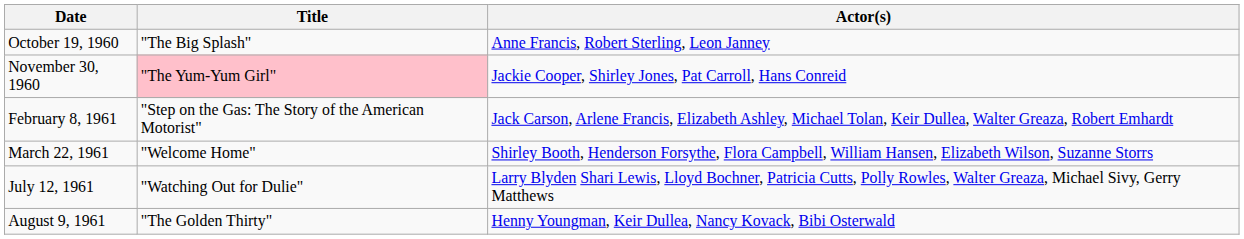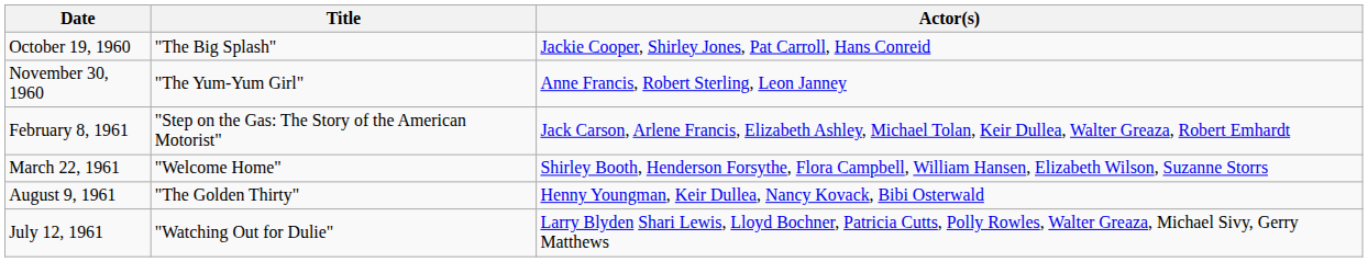October 19, 1960 | Actor(s): Anne Francis, Robert Sterling, Leon Janney -> Jackie Cooper, Shirley Jones, Pat Carroll, Hans Conreid
November 30, 1960 | Title: pink background -> no background
November 30, 1960 | Actor(s): Jackie Cooper, Shirley Jones, Pat Carroll, Hans Conreid -> Anne Francis, Robert Sterling, Leon Janney
rows swapped: July 12, 1961 <-> August 9, 1961
